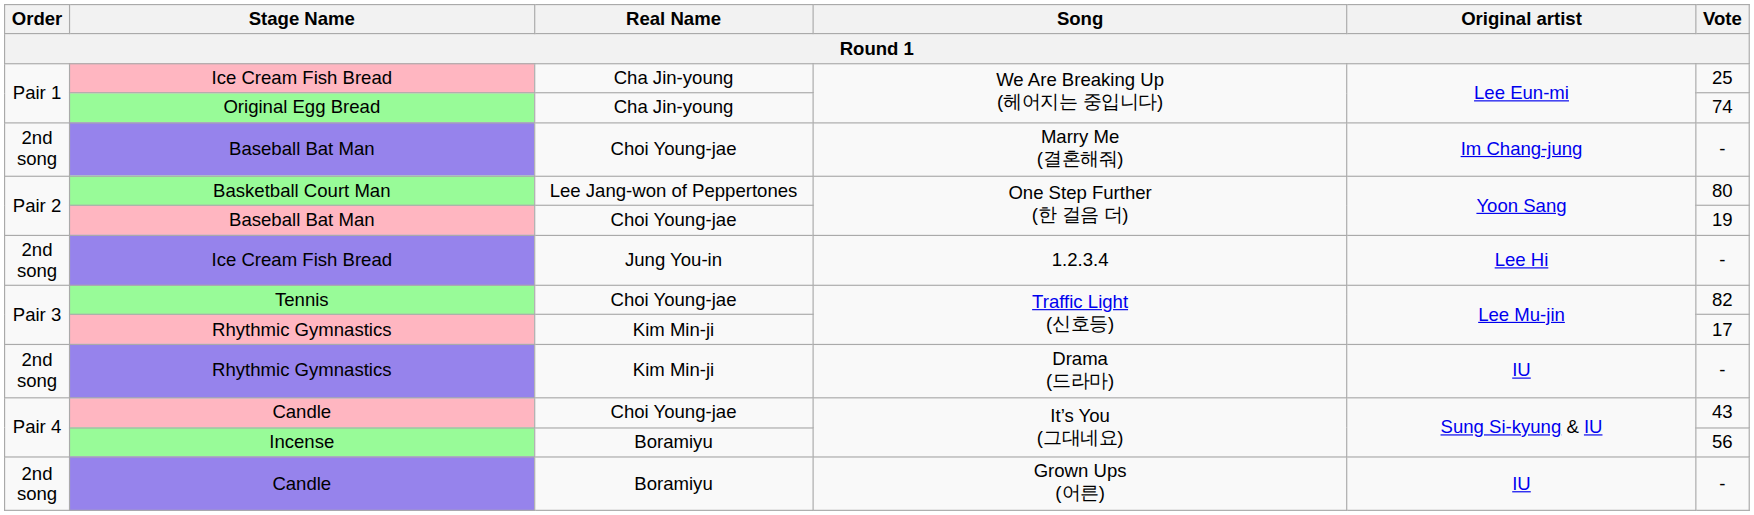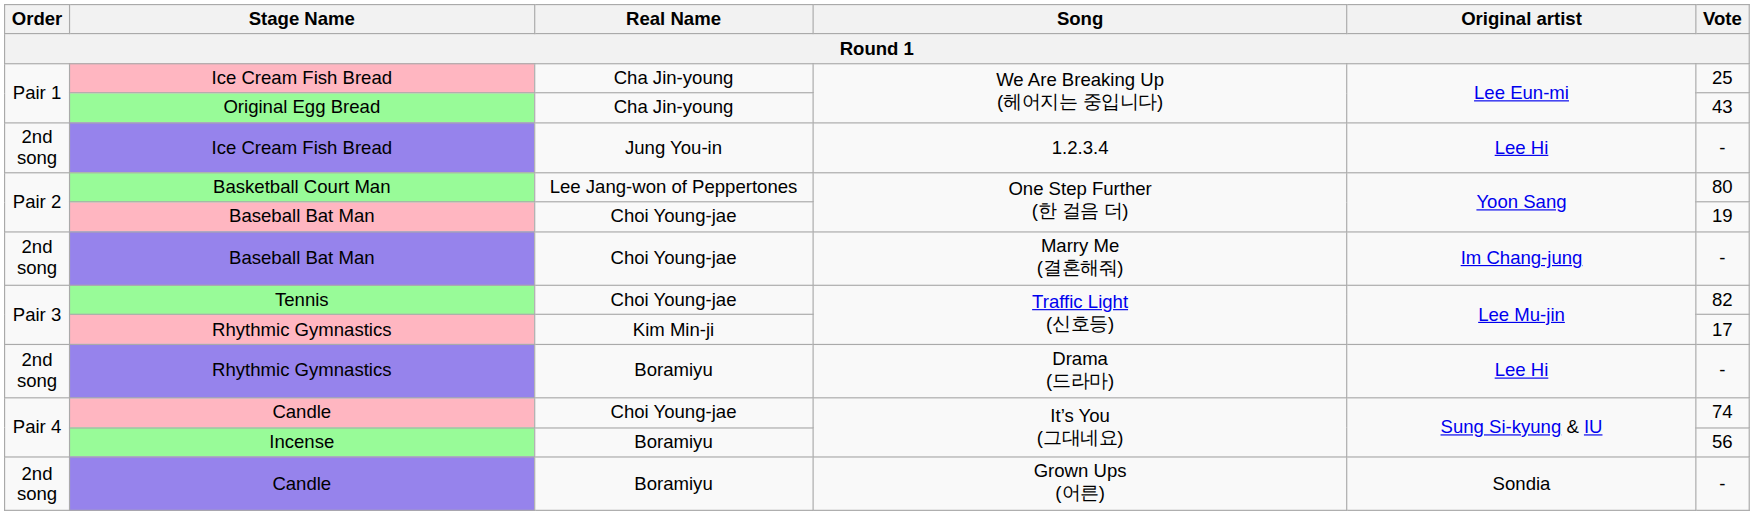Original Egg Bread | Vote: 74 -> 43
rows swapped: Ice Cream Fish Bread / 1.2.3.4 <-> Baseball Bat Man / Marry Me (결혼해줘)
Rhythmic Gymnastics / Drama (드라마) | Real Name: Kim Min-ji -> Boramiyu
Rhythmic Gymnastics / Drama (드라마) | Original artist: IU -> Lee Hi
Candle / It’s You (그대네요) | Vote: 43 -> 74
Candle / Grown Ups (어른) | Original artist: IU -> Sondia
